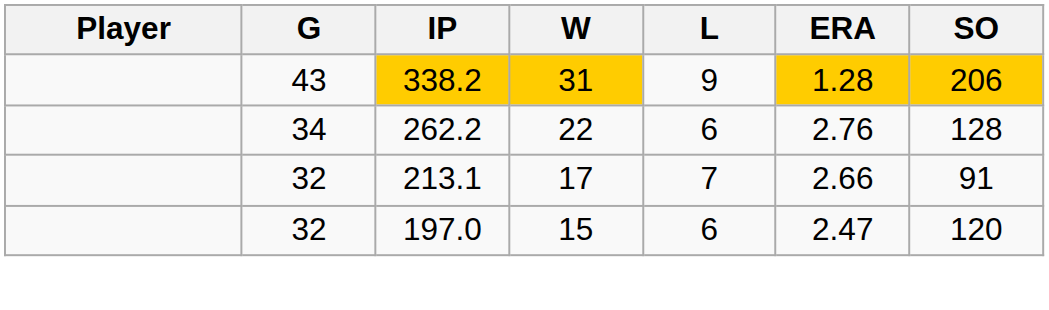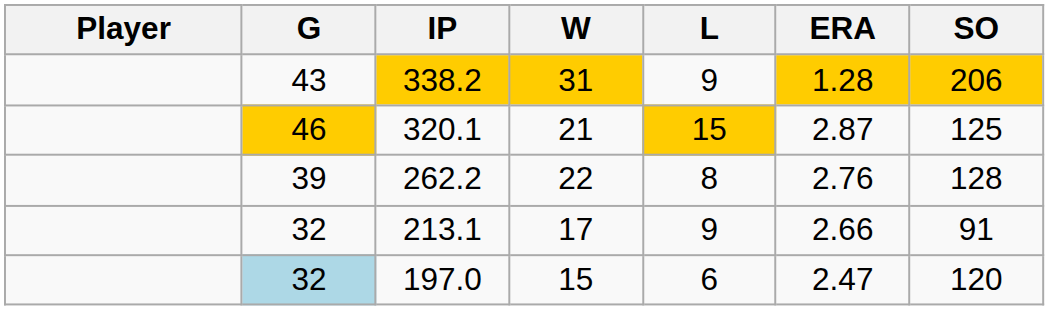+ row: 46 | 320.1 | 21 | 15 | 2.87 | 125
262.2 | G: 34 -> 39
262.2 | L: 6 -> 8
213.1 | L: 7 -> 9
197.0 | G: no background -> lightblue background
